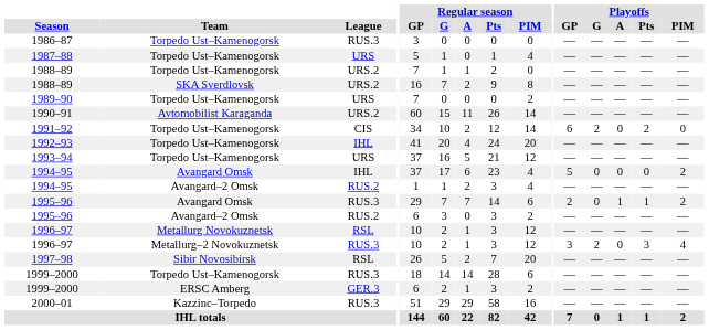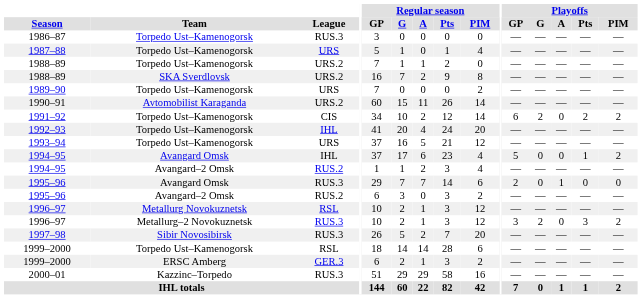1991–92 | Playoffs / PIM: 0 -> 2
1994–95 / Avangard Omsk | Playoffs / Pts: 0 -> 1
1995–96 / Avangard Omsk | Playoffs / Pts: 1 -> 0
1995–96 / Avangard Omsk | Playoffs / PIM: 2 -> 0
1996–97 / Metallurg–2 Novokuznetsk | Playoffs / PIM: 4 -> 2
1997–98 | League: RSL -> RUS.3
1999–2000 / Torpedo Ust–Kamenogorsk | League: RUS.3 -> RSL
